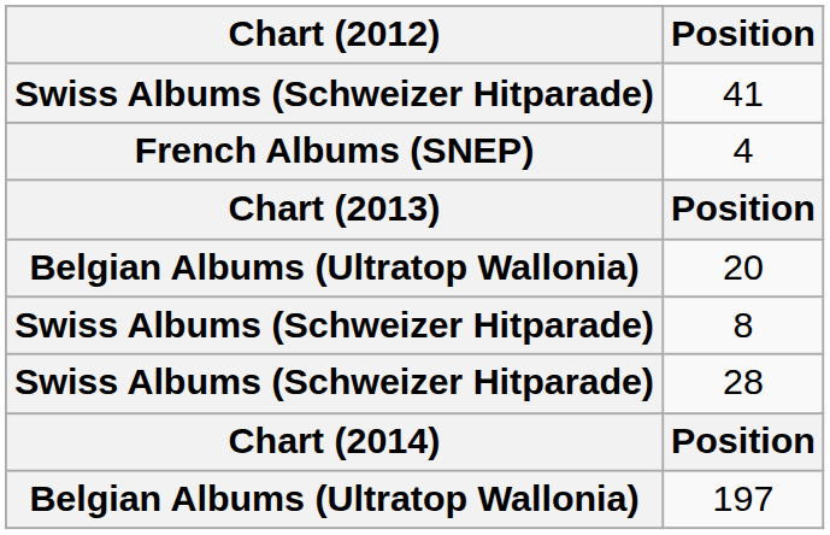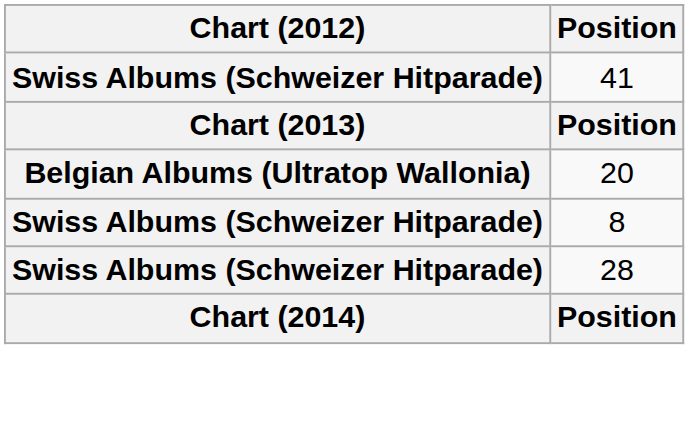- row: French Albums (SNEP) | 4
- row: Belgian Albums (Ultratop Wallonia) | 197
